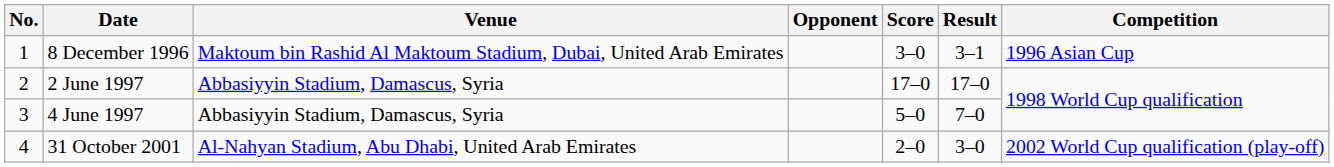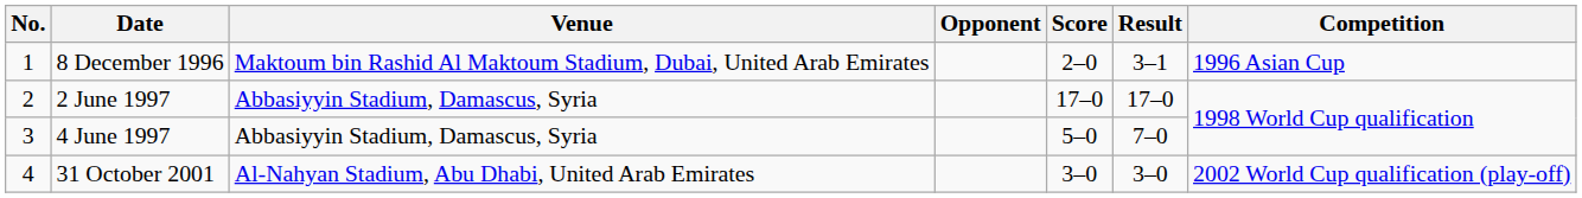8 December 1996 | Score: 3–0 -> 2–0
31 October 2001 | Score: 2–0 -> 3–0
